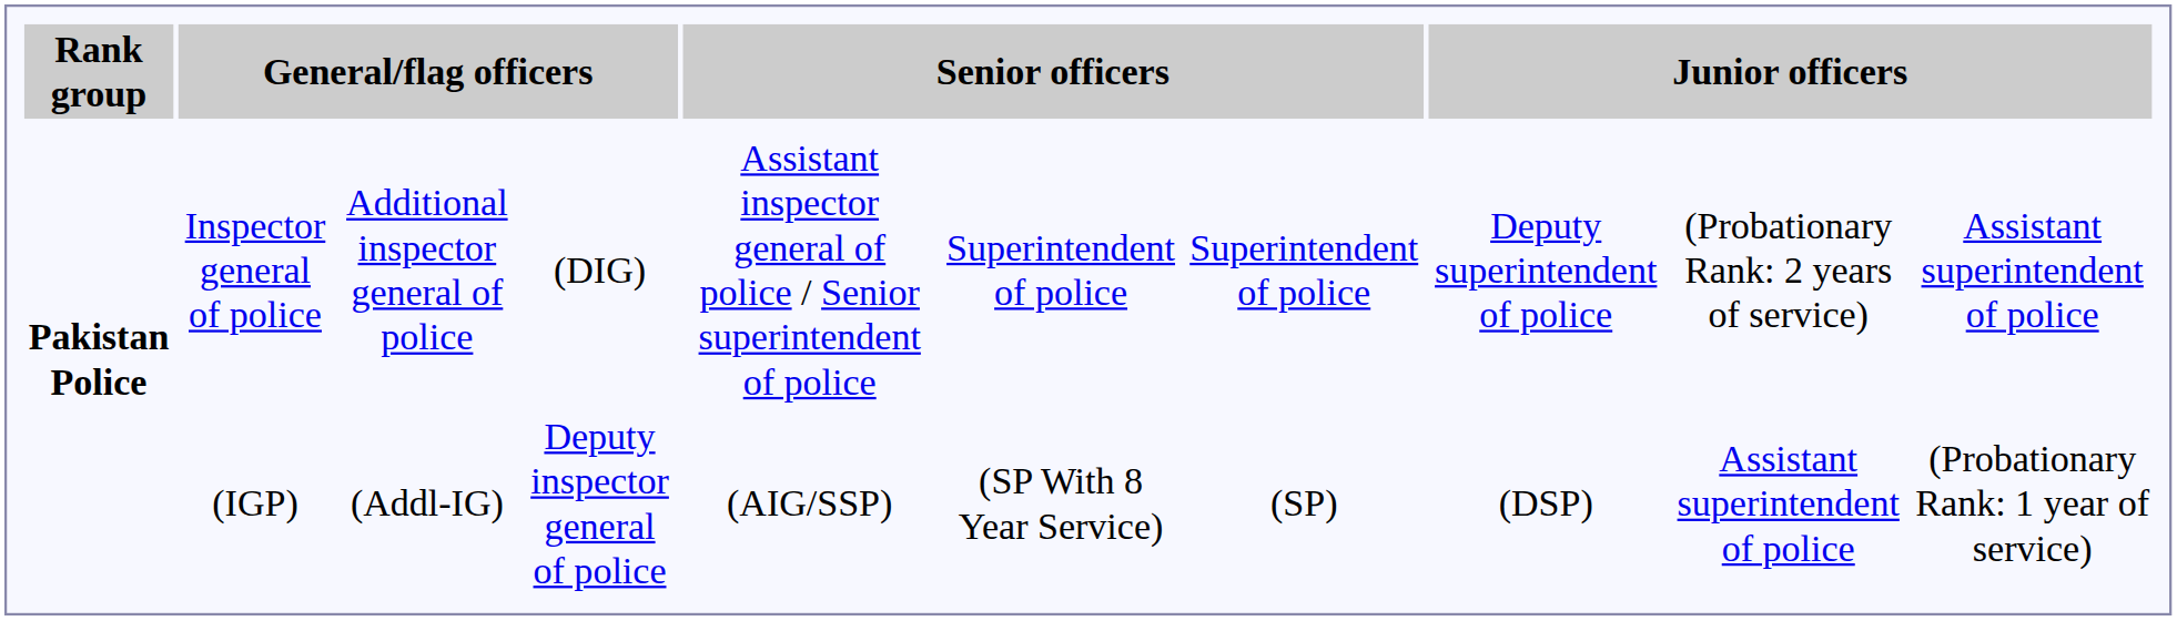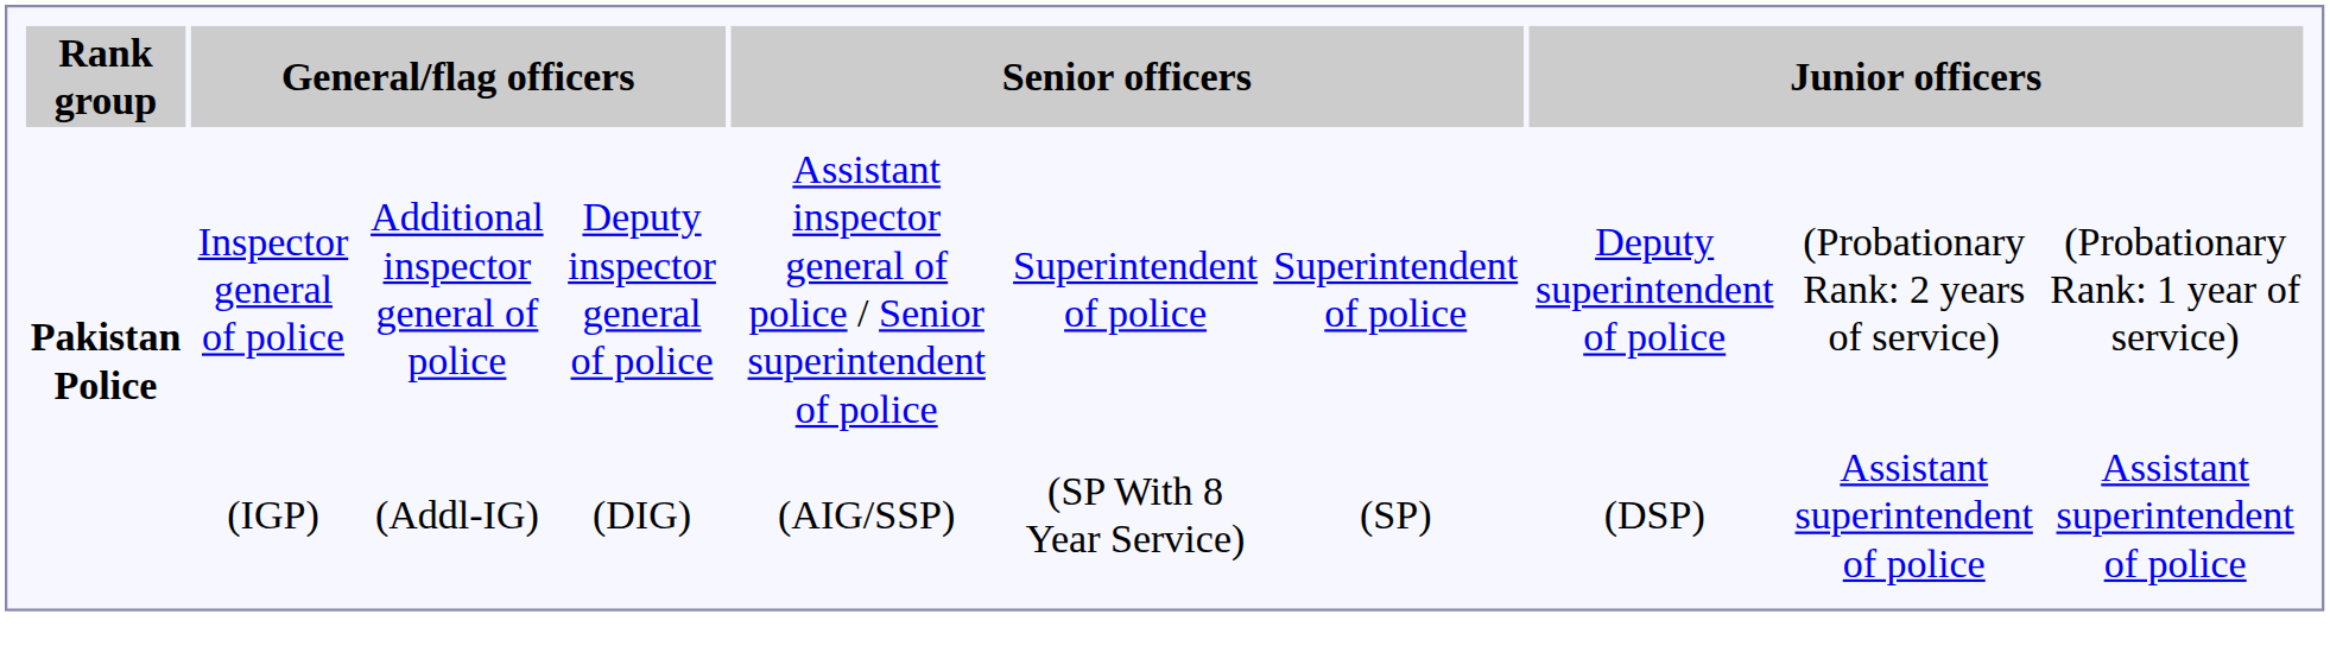Inspector general of police | column 4: (DIG) -> Deputy inspector general of police
Inspector general of police | column 10: Assistant superintendent of police -> (Probationary Rank: 1 year of service)
(IGP) | column 4: Deputy inspector general of police -> (DIG)
(IGP) | column 10: (Probationary Rank: 1 year of service) -> Assistant superintendent of police
